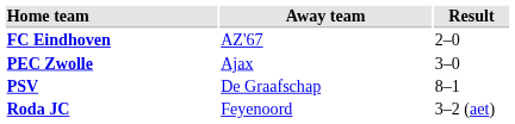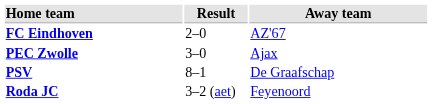columns swapped: Result <-> Away team
